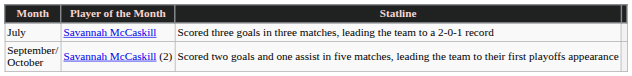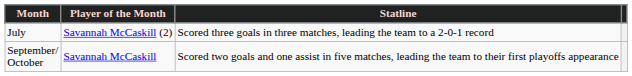July | Player of the Month: Savannah McCaskill -> Savannah McCaskill (2)
September/ October | Player of the Month: Savannah McCaskill (2) -> Savannah McCaskill
